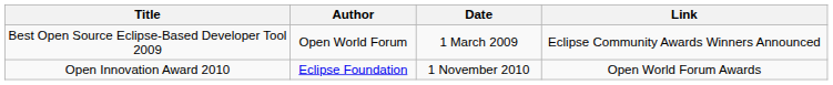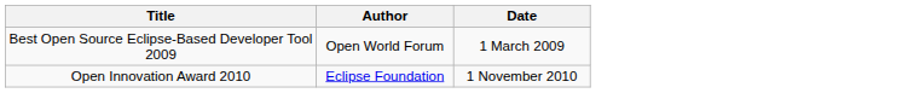- column: Link | Eclipse Community Awards Winners Announced | Open World Forum Awards
